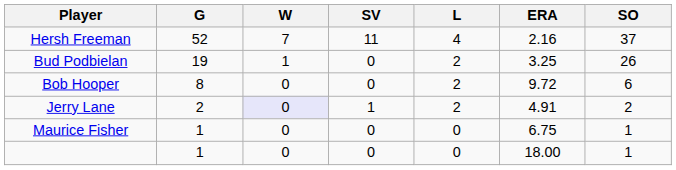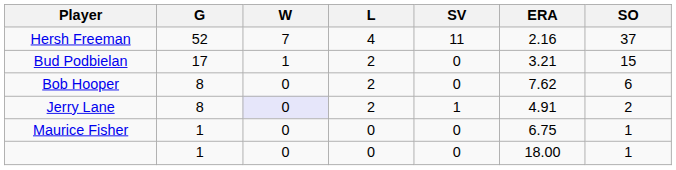columns swapped: L <-> SV
Bud Podbielan | G: 19 -> 17
Bud Podbielan | ERA: 3.25 -> 3.21
Bud Podbielan | SO: 26 -> 15
Bob Hooper | ERA: 9.72 -> 7.62
Jerry Lane | G: 2 -> 8
